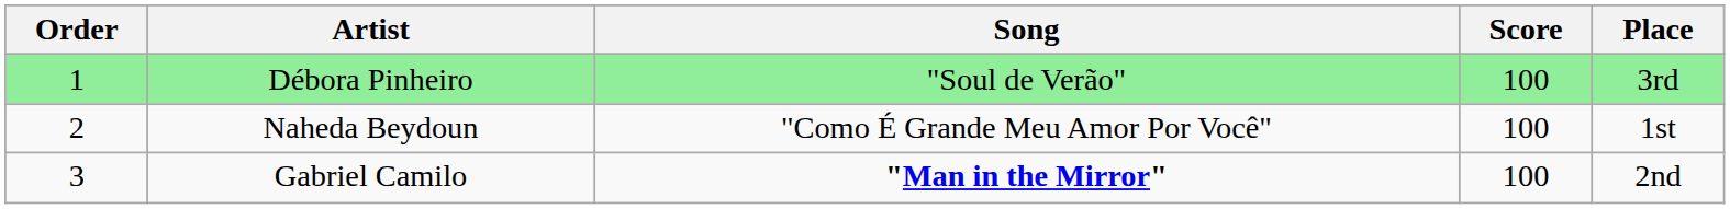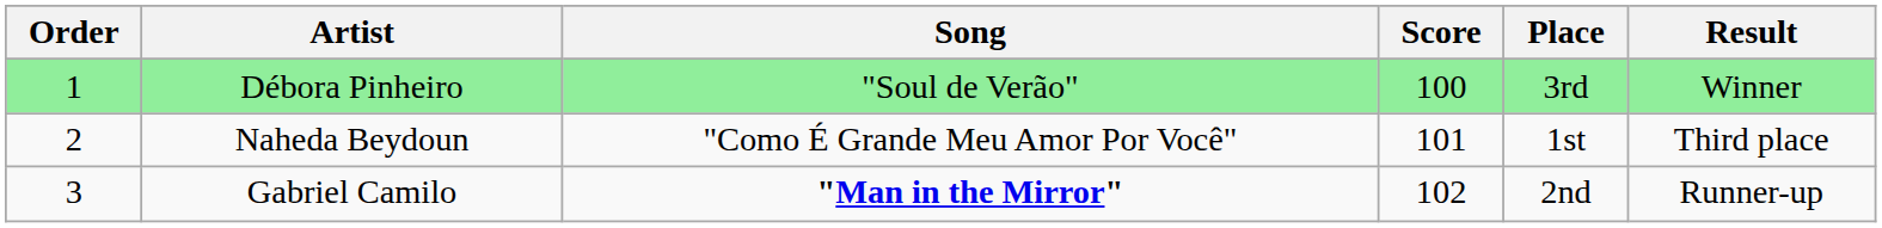+ column: Result | Winner | Third place | Runner-up
Naheda Beydoun | Score: 100 -> 101
Gabriel Camilo | Score: 100 -> 102
